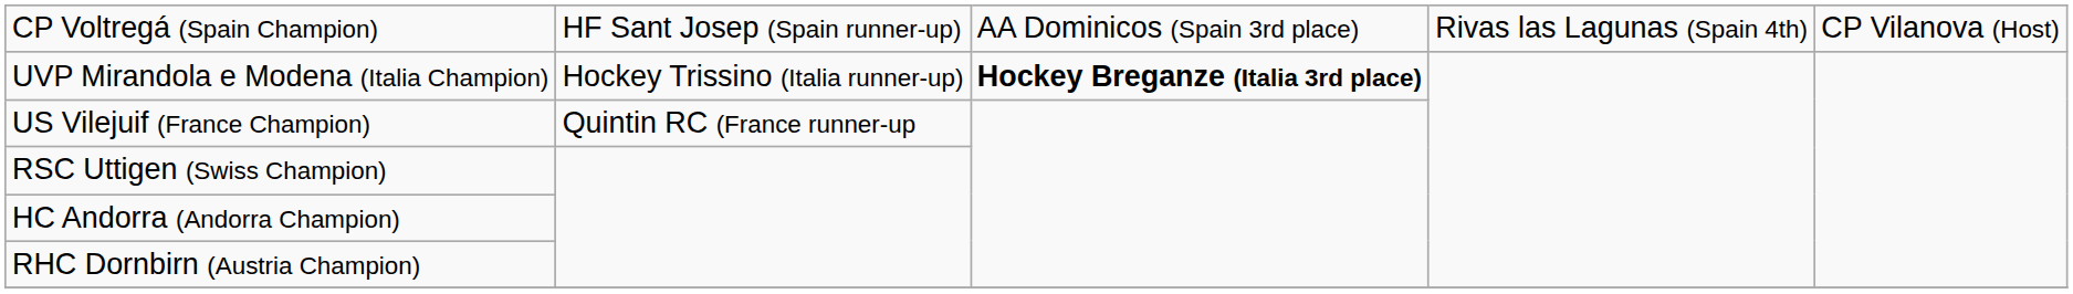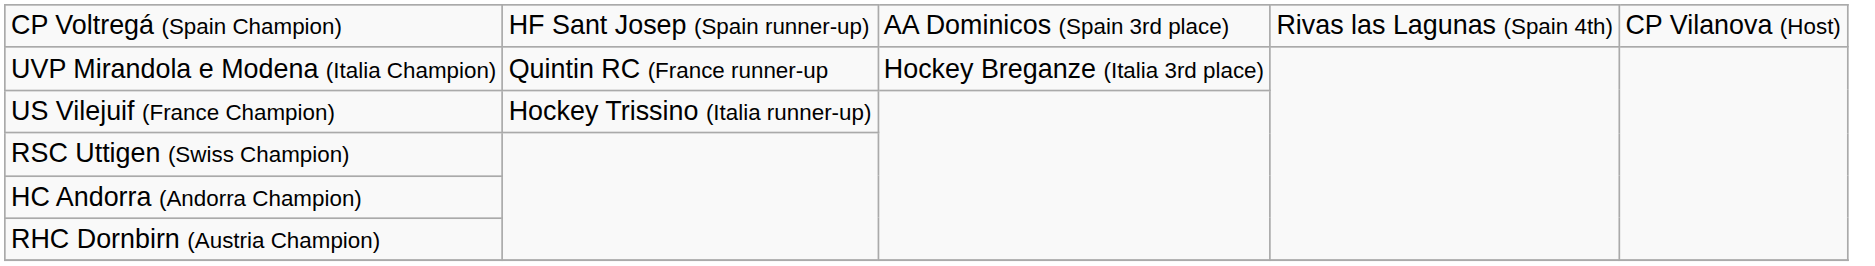UVP Mirandola e Modena (Italia Champion) | column 2: Hockey Trissino (Italia runner-up) -> Quintin RC (France runner-up
UVP Mirandola e Modena (Italia Champion) | column 3: bold -> normal
US Vilejuif (France Champion) | column 2: Quintin RC (France runner-up -> Hockey Trissino (Italia runner-up)
